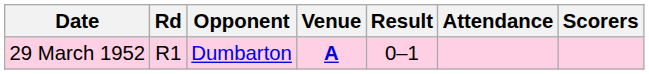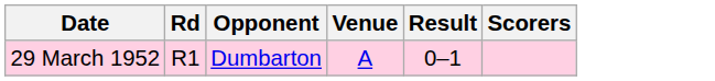- column: Attendance
29 March 1952 | Venue: bold -> normal
